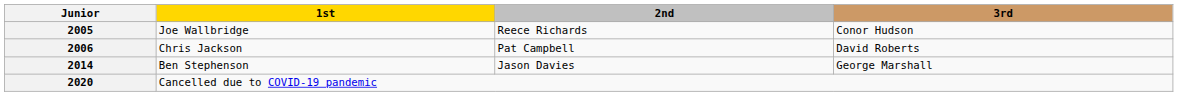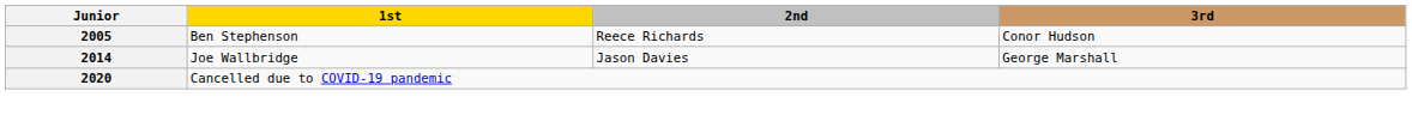2005 | 1st: Joe Wallbridge -> Ben Stephenson
- row: 2006 | Chris Jackson | Pat Campbell | David Roberts
2014 | 1st: Ben Stephenson -> Joe Wallbridge
